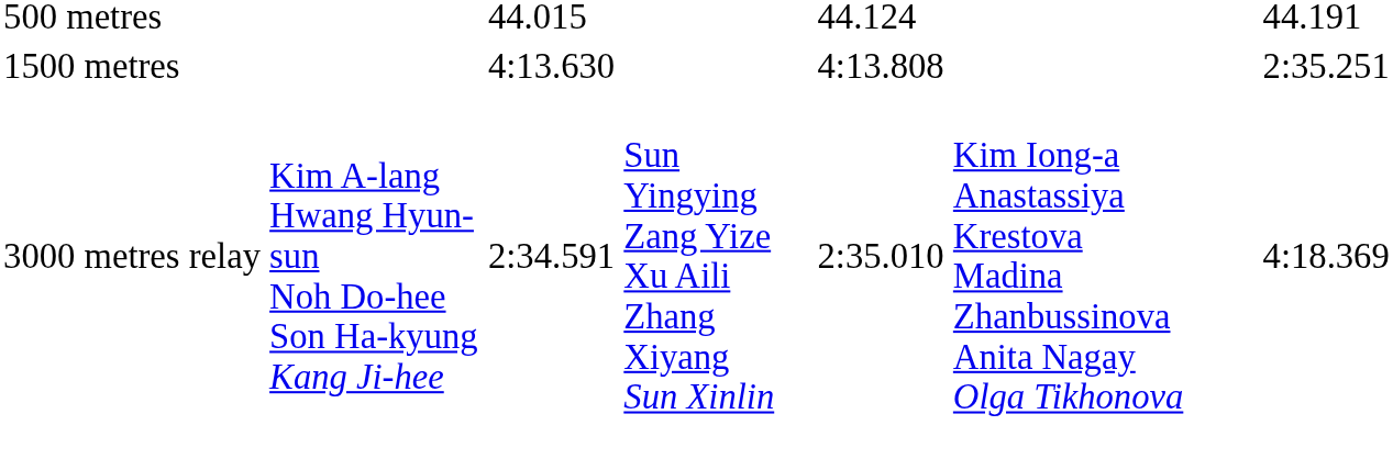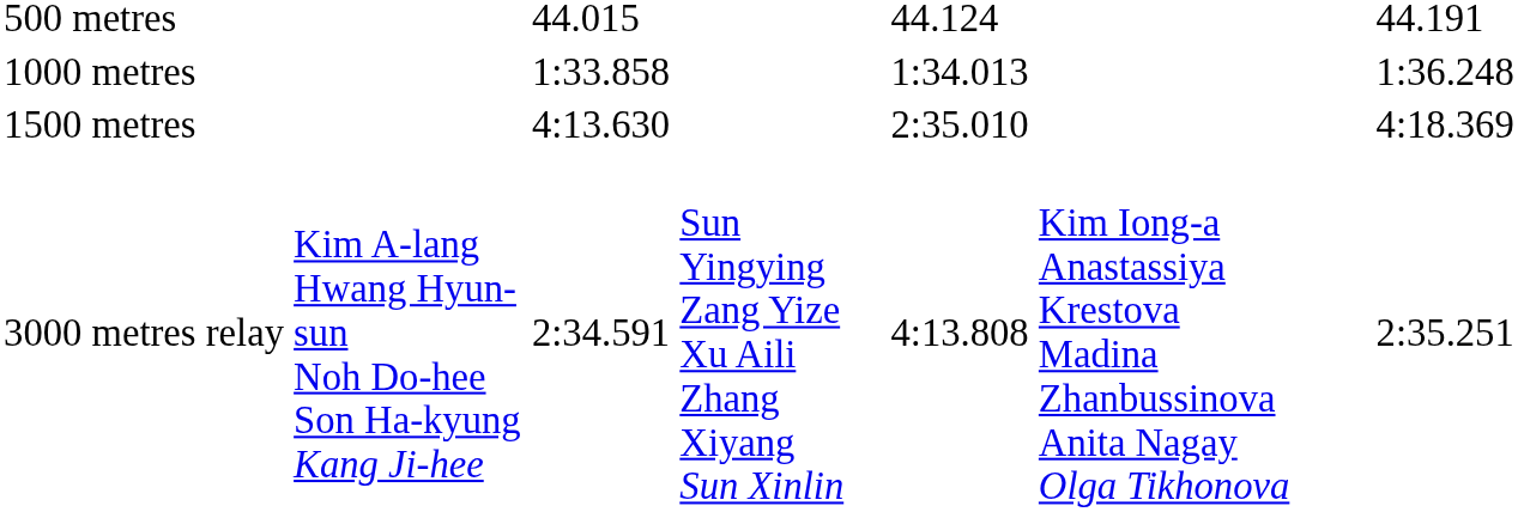+ row: 1000 metres | 1:33.858 | 1:34.013 | 1:36.248
1500 metres | column 5: 4:13.808 -> 2:35.010
1500 metres | column 7: 2:35.251 -> 4:18.369
3000 metres relay | column 5: 2:35.010 -> 4:13.808
3000 metres relay | column 7: 4:18.369 -> 2:35.251
